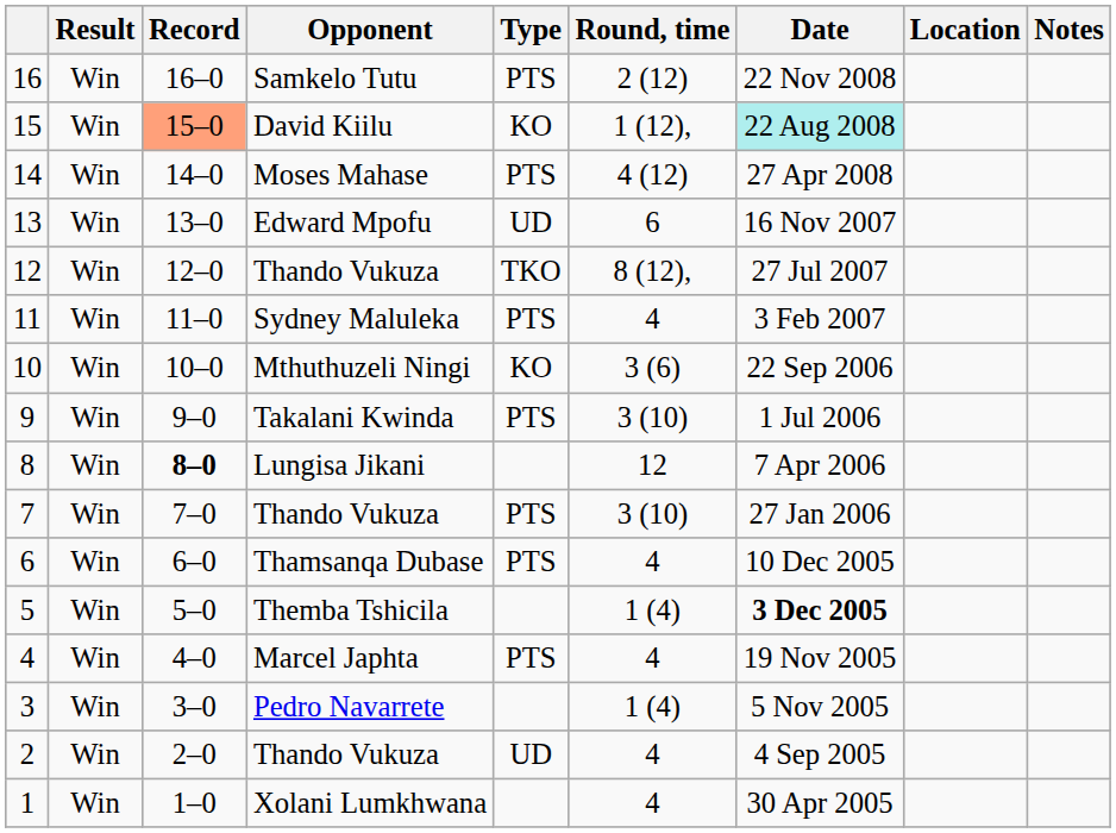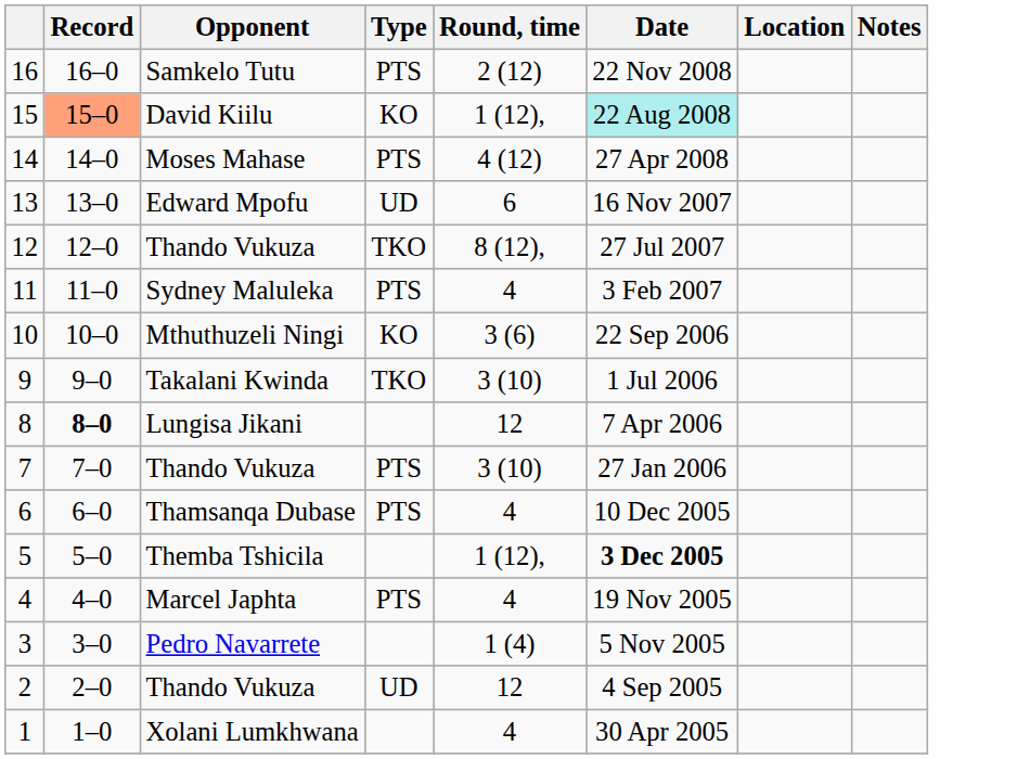- column: Result | Win | Win | Win | Win | Win | Win | Win | Win | Win | Win | Win | Win | Win | Win | Win | Win
9 | Type: PTS -> TKO
5 | Round, time: 1 (4) -> 1 (12),
2 | Round, time: 4 -> 12
